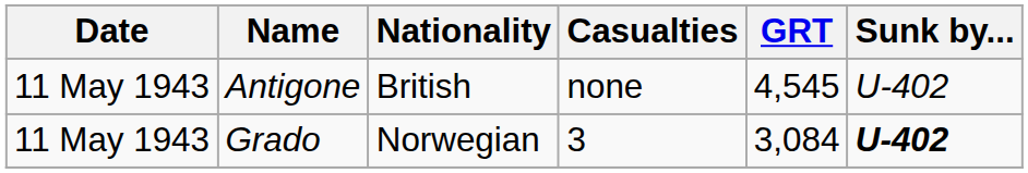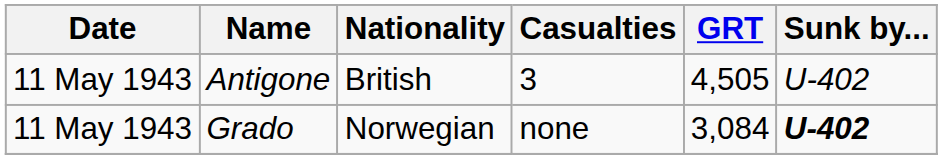Antigone | Casualties: none -> 3
Antigone | GRT: 4,545 -> 4,505
Grado | Casualties: 3 -> none
